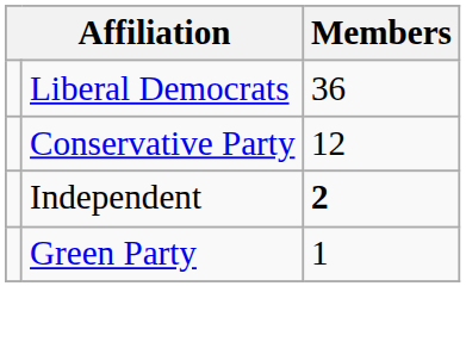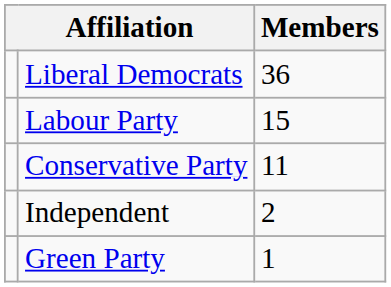+ row: Labour Party | 15
Conservative Party | Members: 12 -> 11
Independent | Members: bold -> normal
